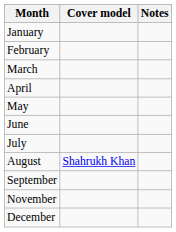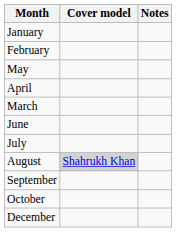rows swapped: March <-> May
August | Cover model: no background -> lightgrey background
+ row: October
- row: November
